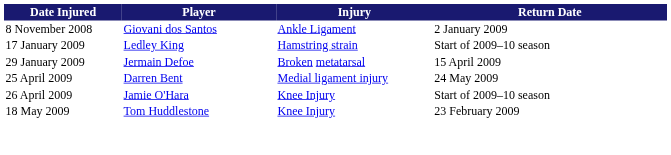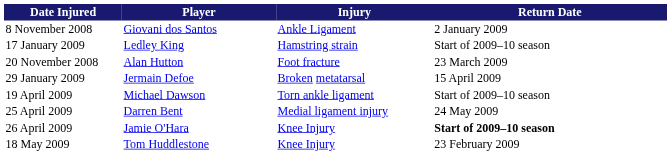+ row: 20 November 2008 | Alan Hutton | Foot fracture | 23 March 2009
+ row: 19 April 2009 | Michael Dawson | Torn ankle ligament | Start of 2009–10 season
26 April 2009 | Return Date: normal -> bold
